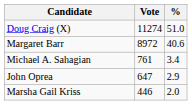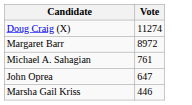- column: % | 51.0 | 40.6 | 3.4 | 2.9 | 2.0
